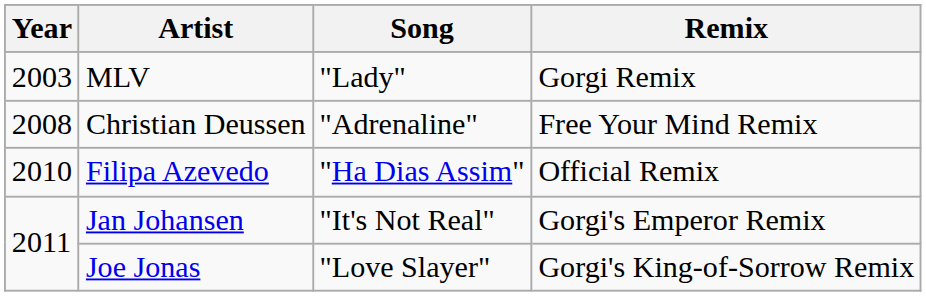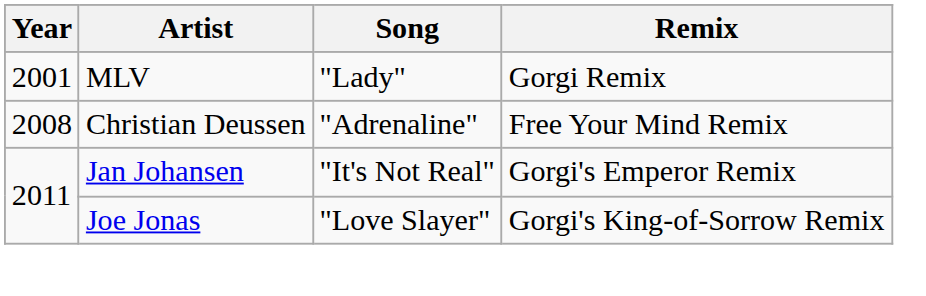MLV | Year: 2003 -> 2001
- row: 2010 | Filipa Azevedo | "Ha Dias Assim" | Official Remix
